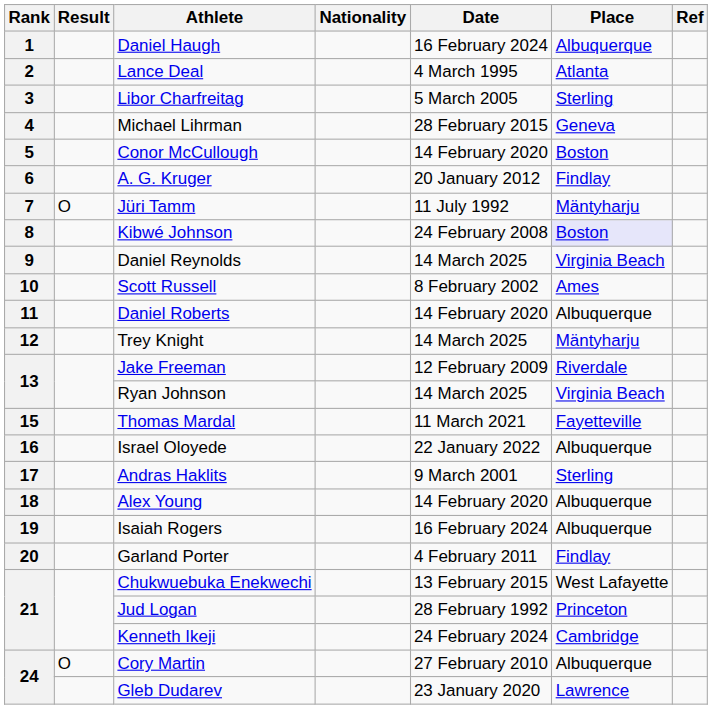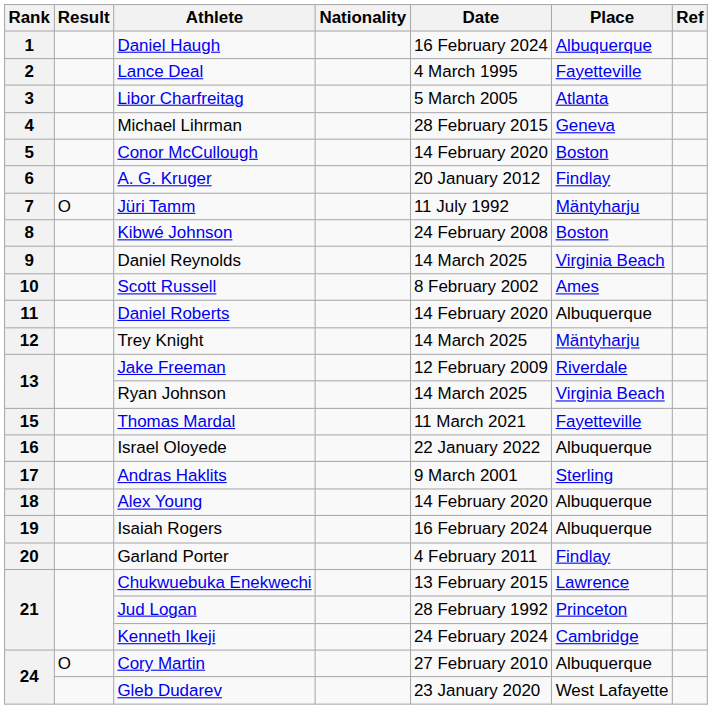Lance Deal | Place: Atlanta -> Fayetteville
Libor Charfreitag | Place: Sterling -> Atlanta
Kibwé Johnson | Place: lavender background -> no background
Chukwuebuka Enekwechi | Place: West Lafayette -> Lawrence
Gleb Dudarev | Place: Lawrence -> West Lafayette
